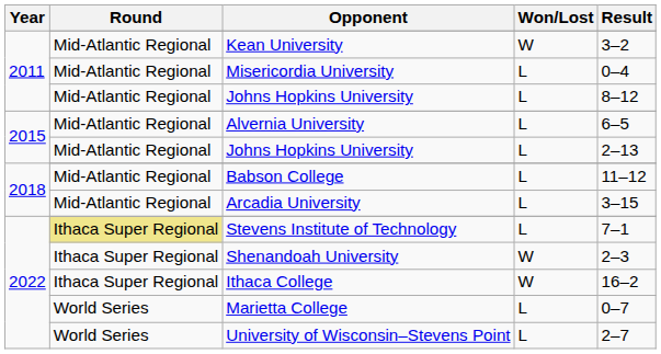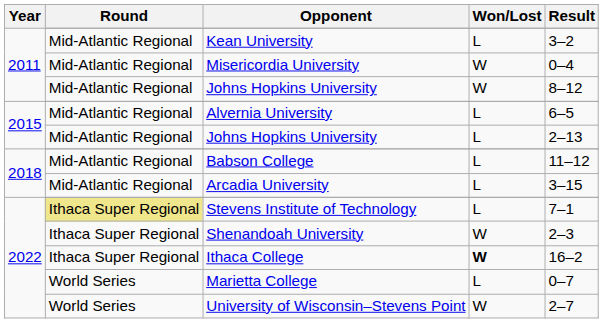Kean University | Won/Lost: W -> L
Misericordia University | Won/Lost: L -> W
2011 / Johns Hopkins University | Won/Lost: L -> W
Ithaca College | Won/Lost: normal -> bold
University of Wisconsin–Stevens Point | Won/Lost: L -> W
